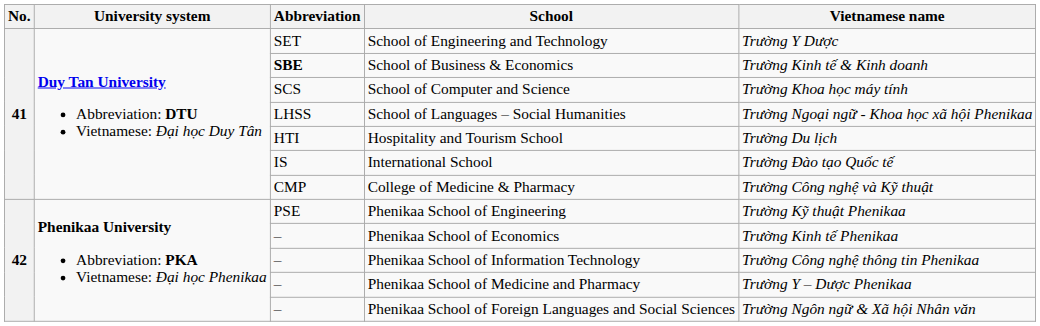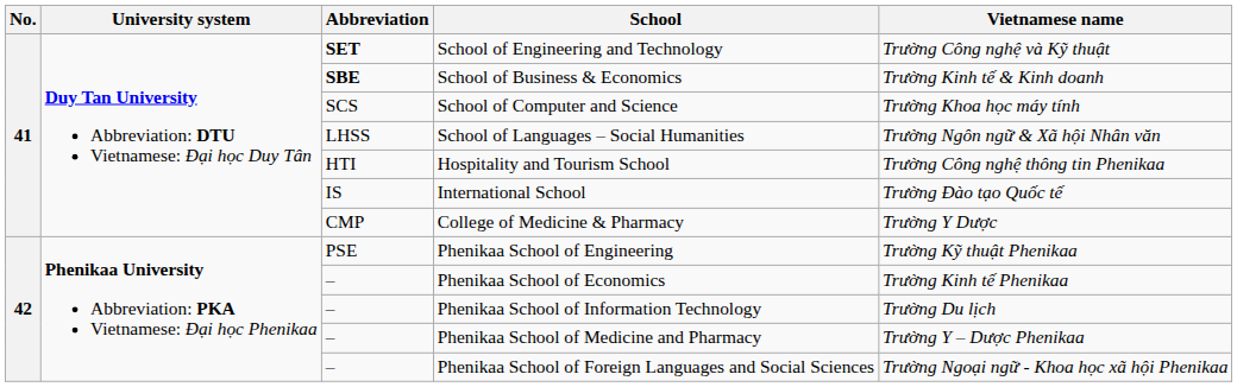School of Engineering and Technology | Abbreviation: normal -> bold
School of Engineering and Technology | Vietnamese name: Trường Y Dược -> Trường Công nghệ và Kỹ thuật
School of Languages – Social Humanities | Vietnamese name: Trường Ngoại ngữ - Khoa học xã hội Phenikaa -> Trường Ngôn ngữ & Xã hội Nhân văn
Hospitality and Tourism School | Vietnamese name: Trường Du lịch -> Trường Công nghệ thông tin Phenikaa
College of Medicine & Pharmacy | Vietnamese name: Trường Công nghệ và Kỹ thuật -> Trường Y Dược
Phenikaa School of Information Technology | Vietnamese name: Trường Công nghệ thông tin Phenikaa -> Trường Du lịch
Phenikaa School of Foreign Languages and Social Sciences | Vietnamese name: Trường Ngôn ngữ & Xã hội Nhân văn -> Trường Ngoại ngữ - Khoa học xã hội Phenikaa
